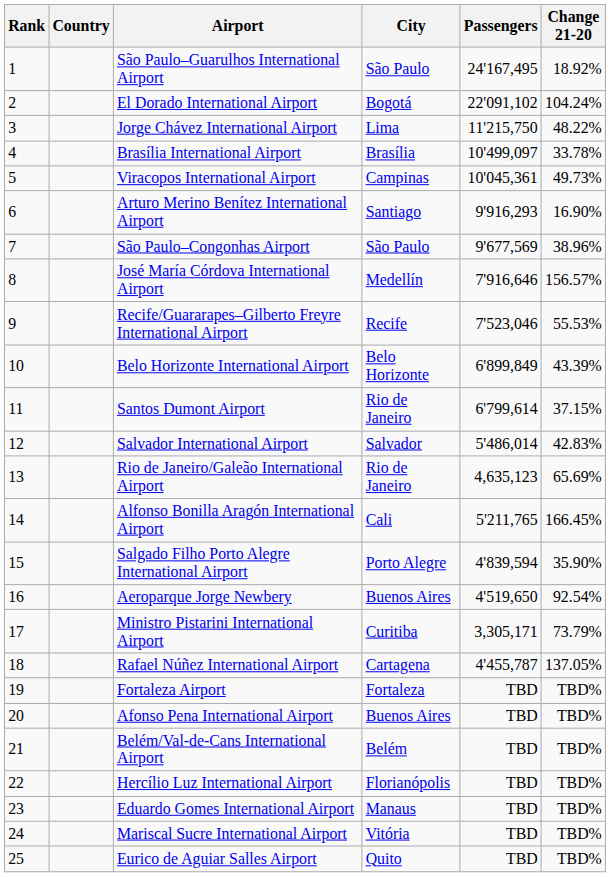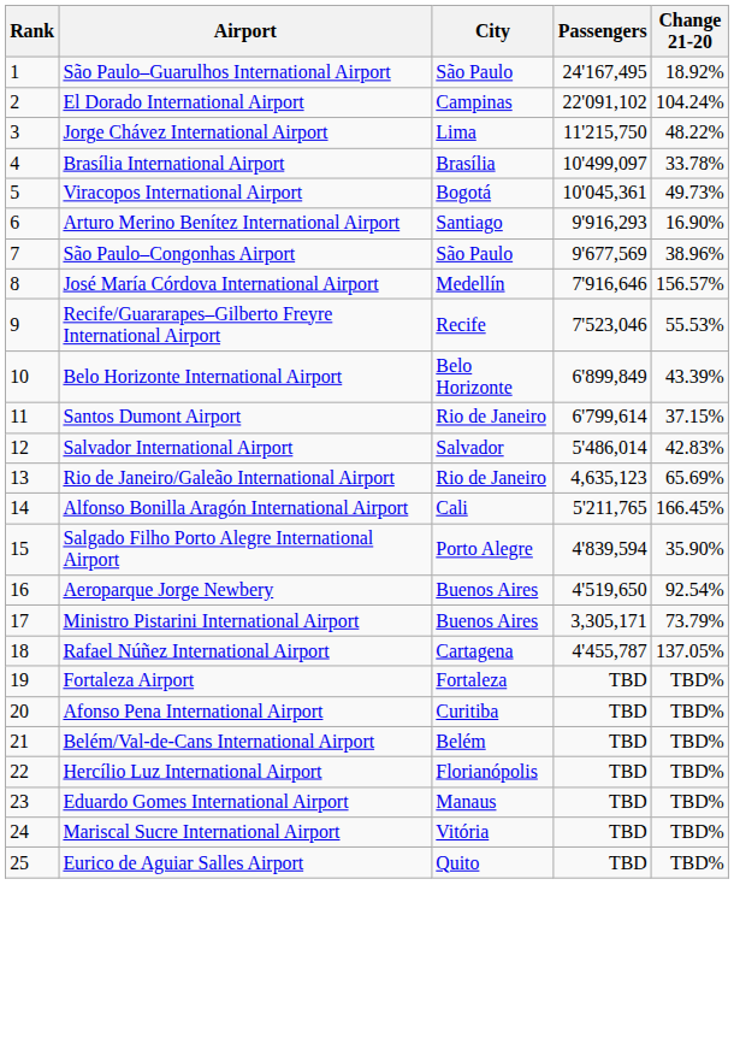- column: Country
El Dorado International Airport | City: Bogotá -> Campinas
Viracopos International Airport | City: Campinas -> Bogotá
Ministro Pistarini International Airport | City: Curitiba -> Buenos Aires
Afonso Pena International Airport | City: Buenos Aires -> Curitiba
